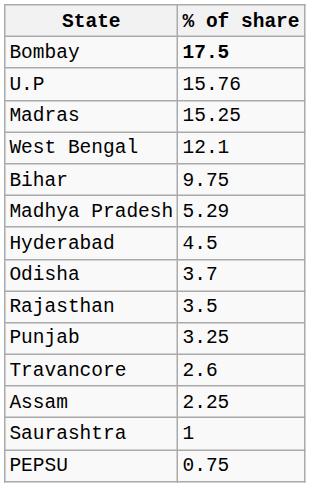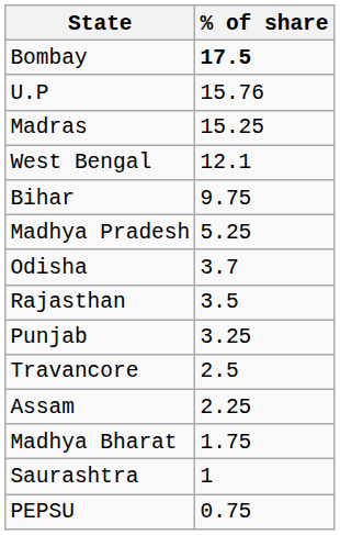Madhya Pradesh | % of share: 5.29 -> 5.25
- row: Hyderabad | 4.5
Travancore | % of share: 2.6 -> 2.5
+ row: Madhya Bharat | 1.75
